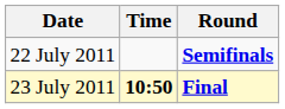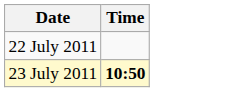- column: Round | Semifinals | Final
